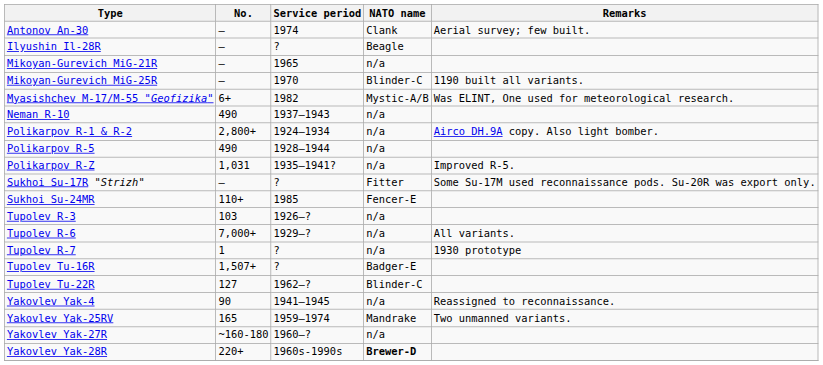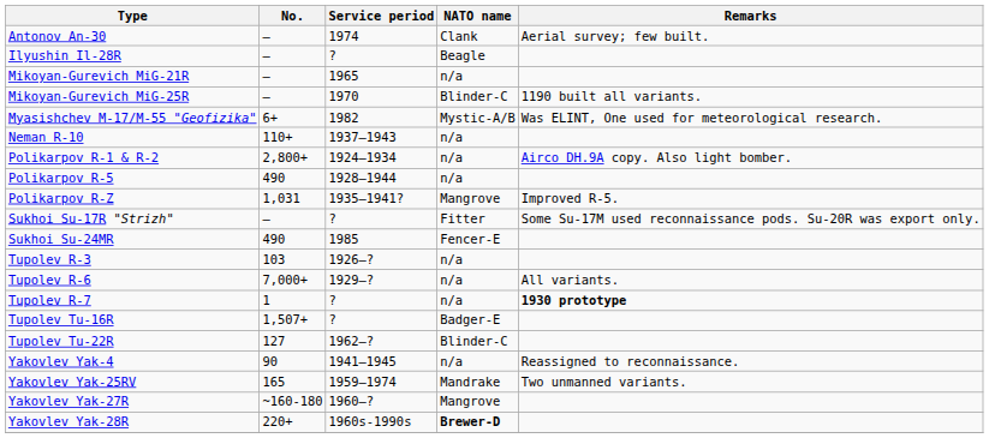Neman R-10 | No.: 490 -> 110+
Polikarpov R-Z | NATO name: n/a -> Mangrove
Sukhoi Su-24MR | No.: 110+ -> 490
Tupolev R-7 | Remarks: normal -> bold
Yakovlev Yak-27R | NATO name: n/a -> Mangrove
